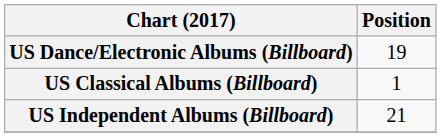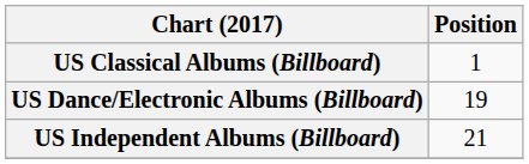rows swapped: US Classical Albums (Billboard) <-> US Dance/Electronic Albums (Billboard)
